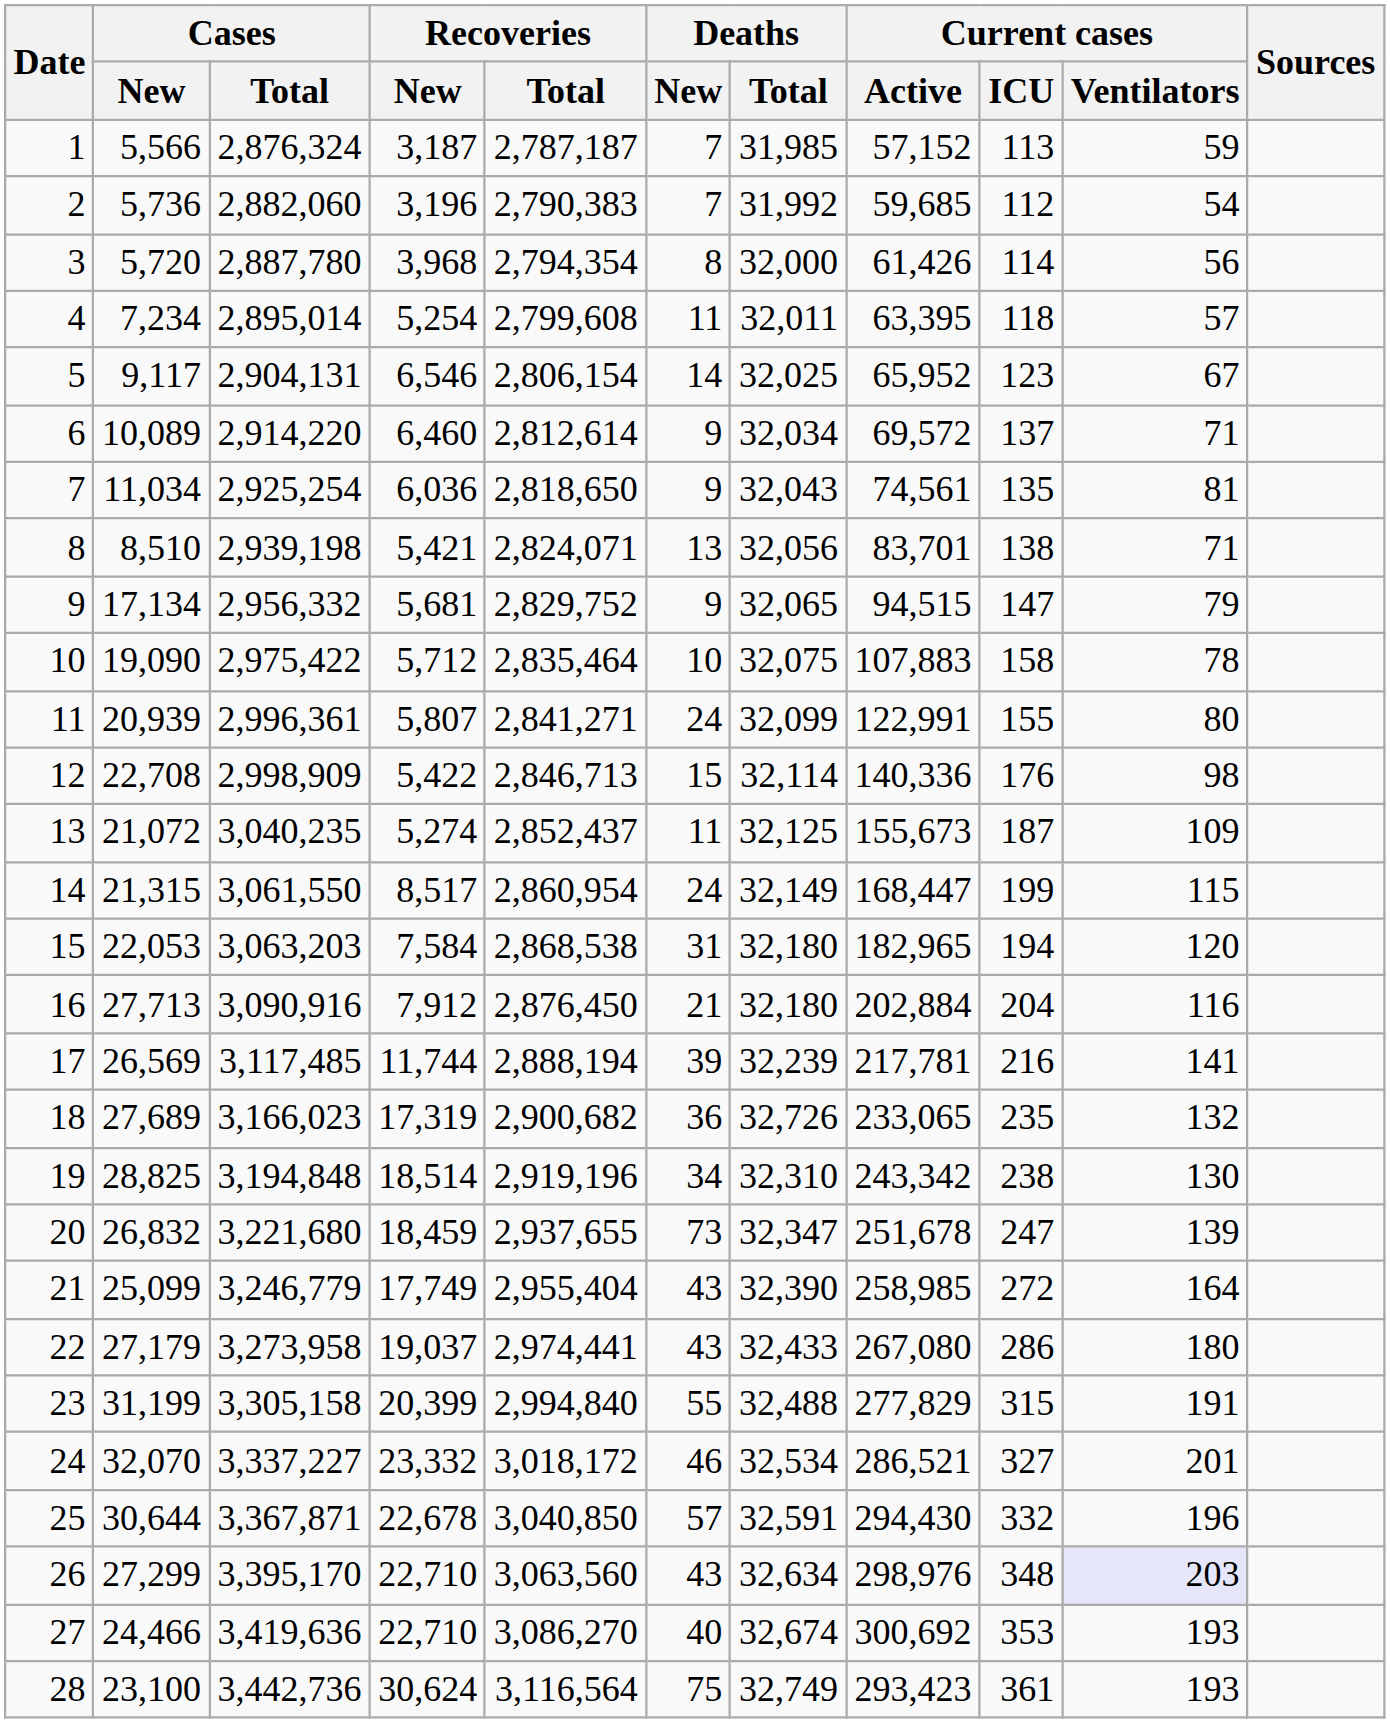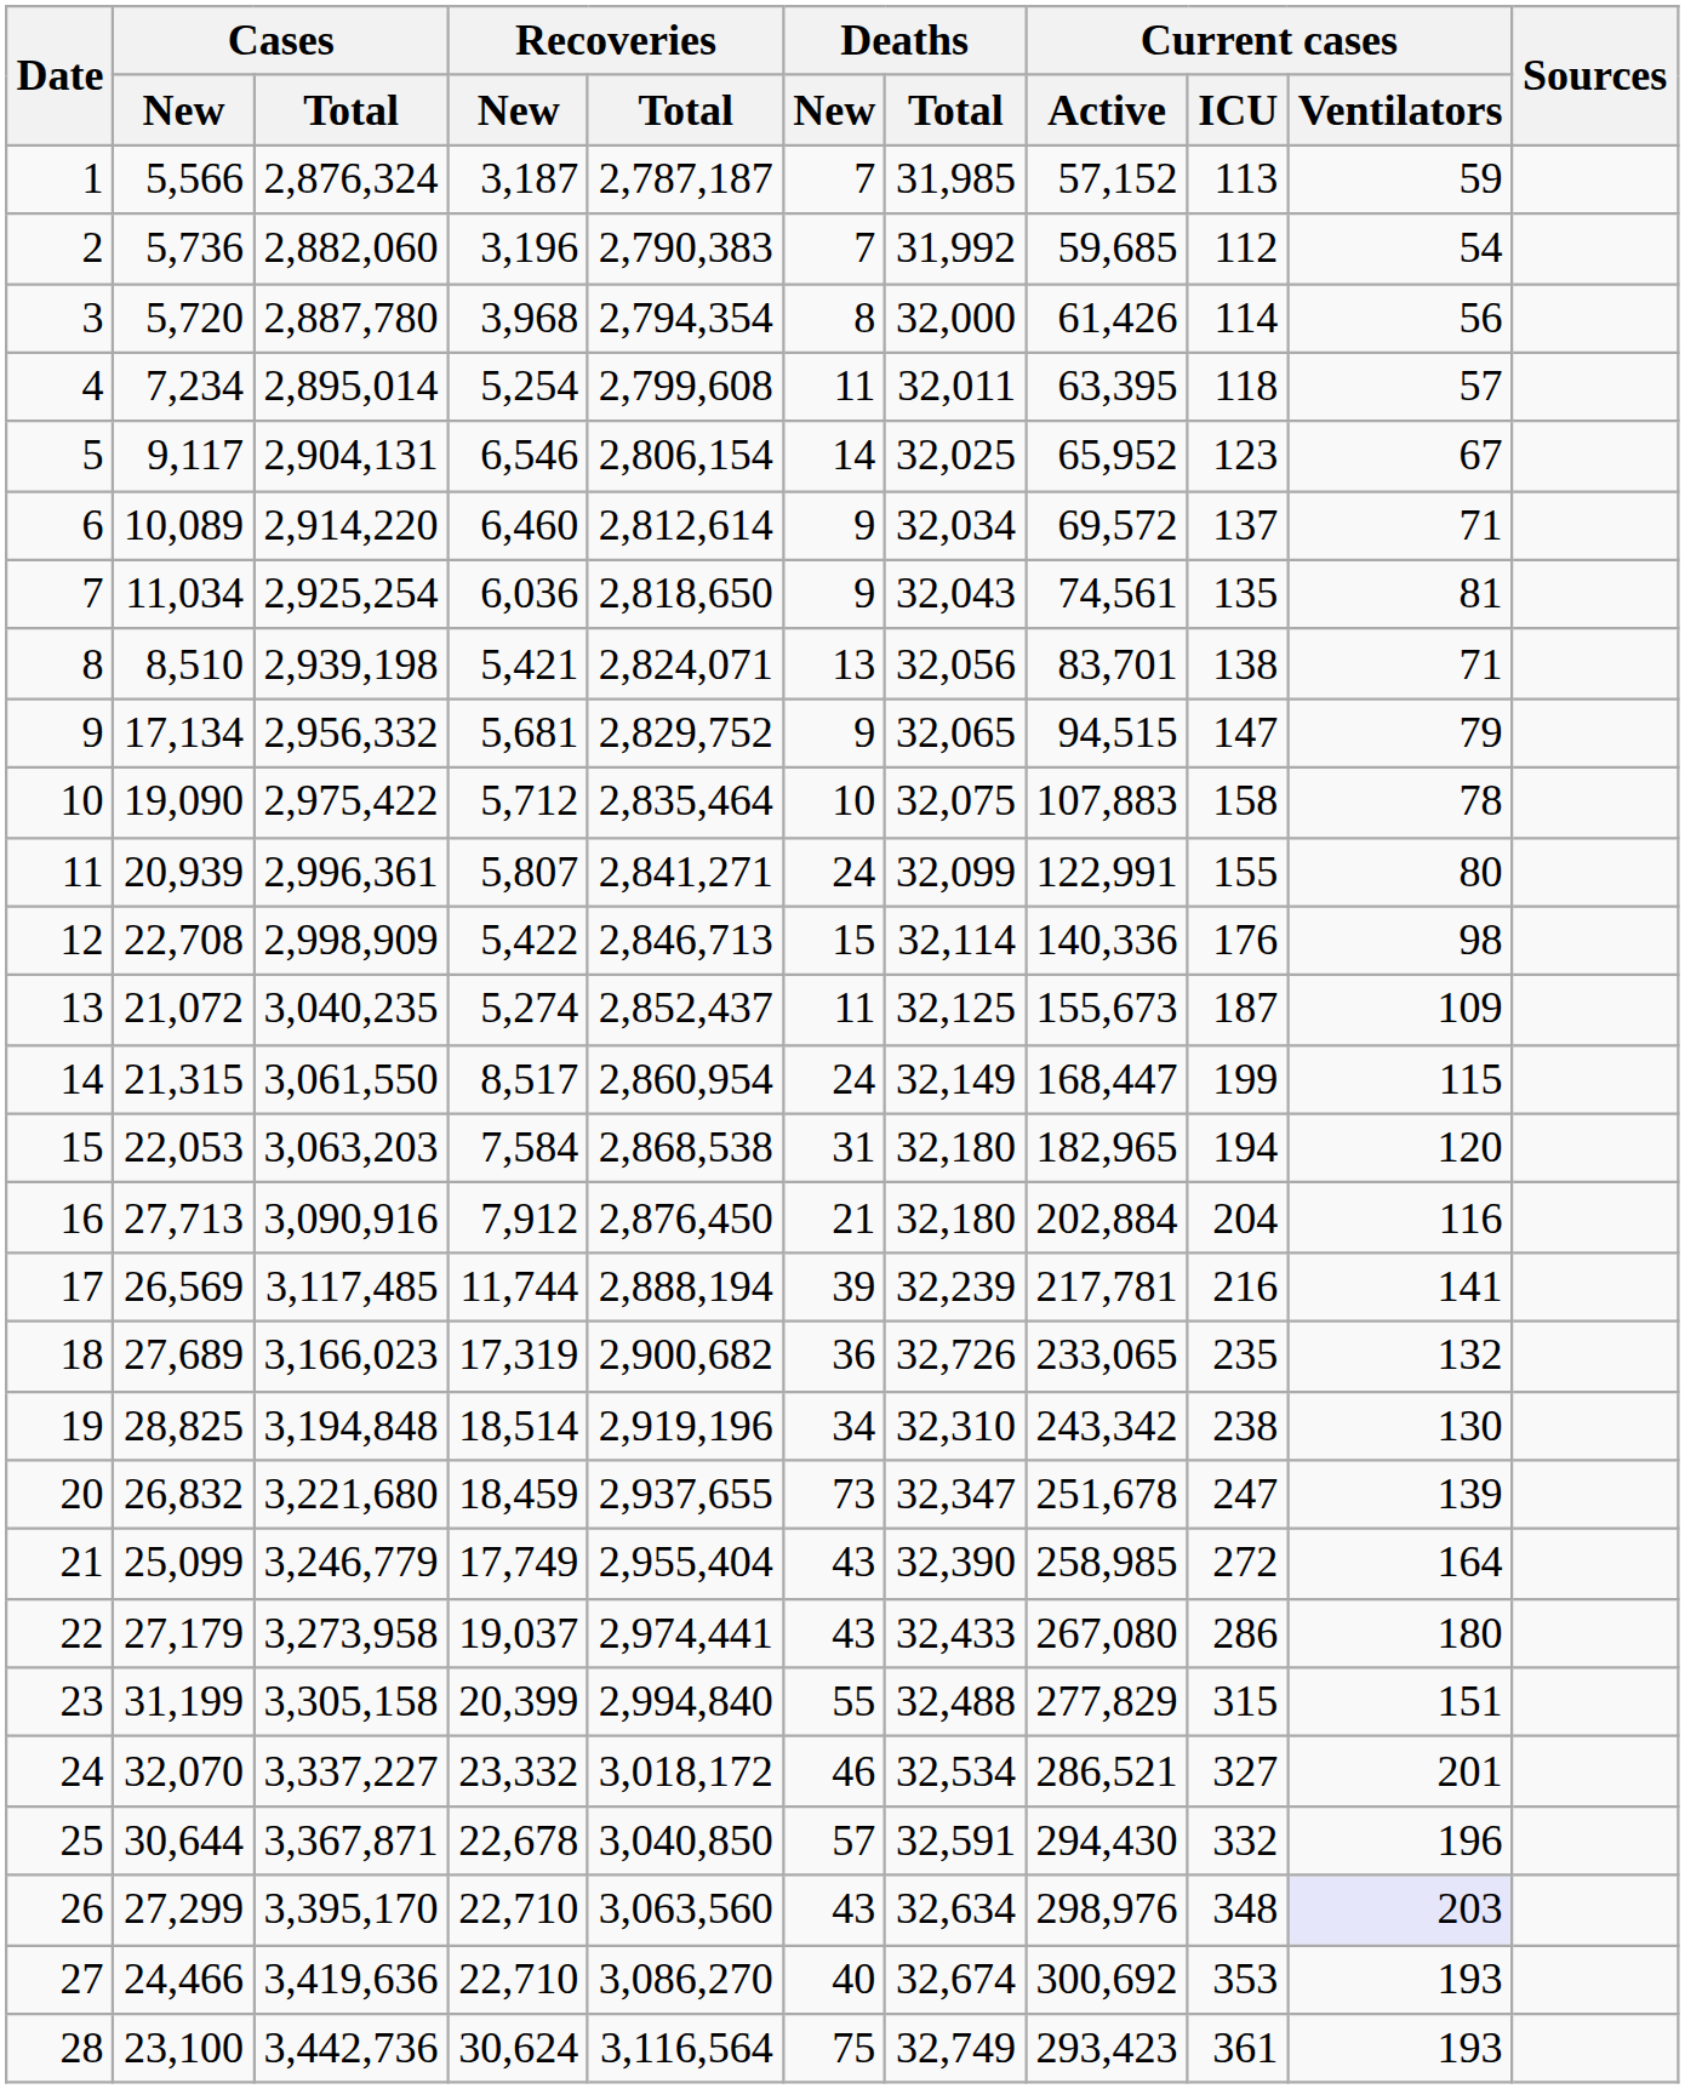23 | Current cases / Ventilators: 191 -> 151
